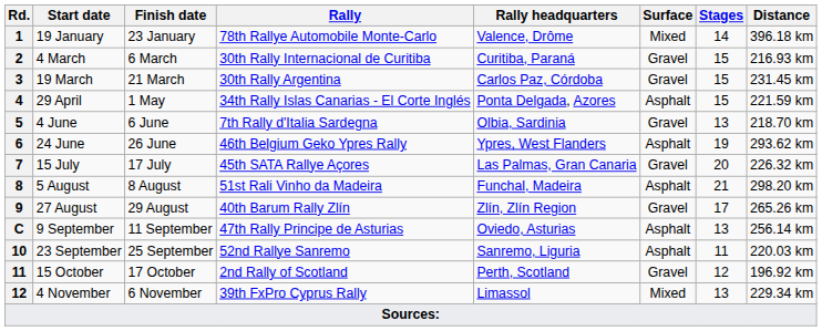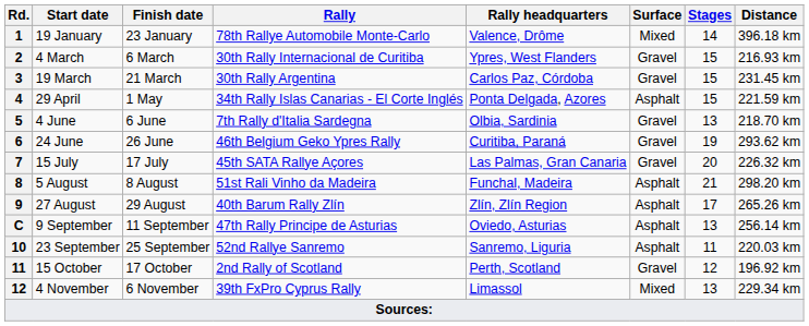4 March | Rally headquarters: Curitiba, Paraná -> Ypres, West Flanders
24 June | Rally headquarters: Ypres, West Flanders -> Curitiba, Paraná
24 June | Surface: Asphalt -> Gravel
27 August | Surface: Gravel -> Asphalt
